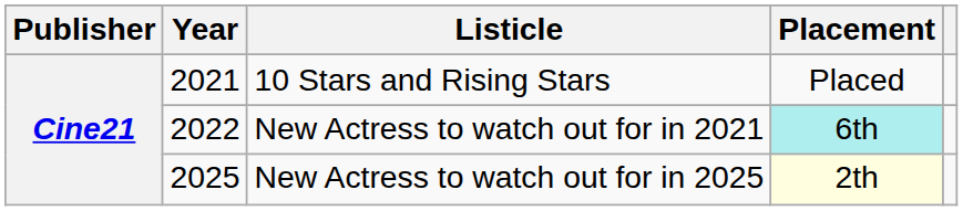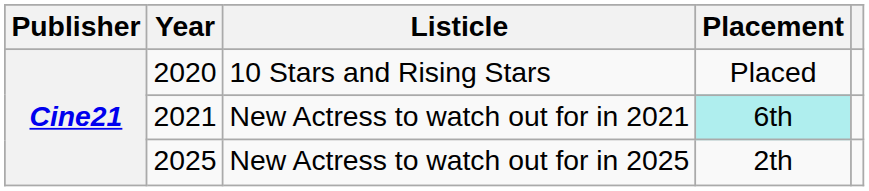10 Stars and Rising Stars | Year: 2021 -> 2020
New Actress to watch out for in 2021 | Year: 2022 -> 2021
New Actress to watch out for in 2025 | Placement: lightyellow background -> no background
